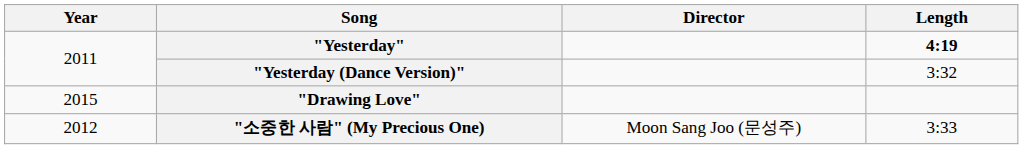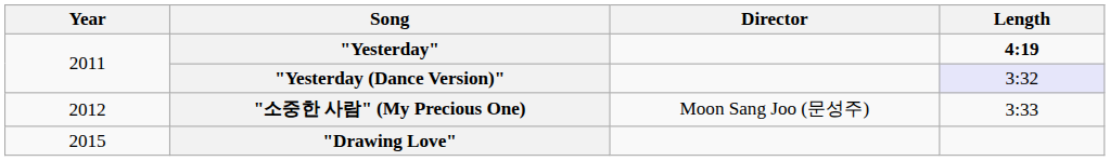"Yesterday (Dance Version)" | Length: no background -> lavender background
rows swapped: "소중한 사람" (My Precious One) <-> "Drawing Love"
